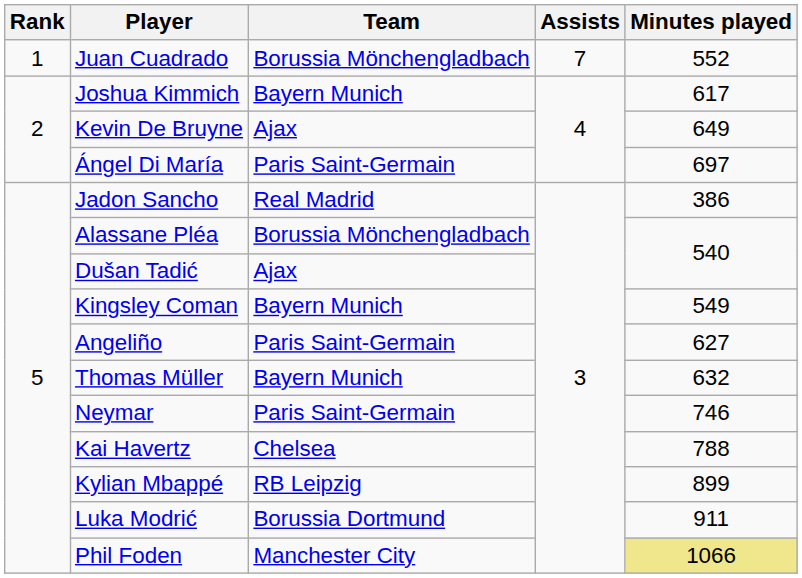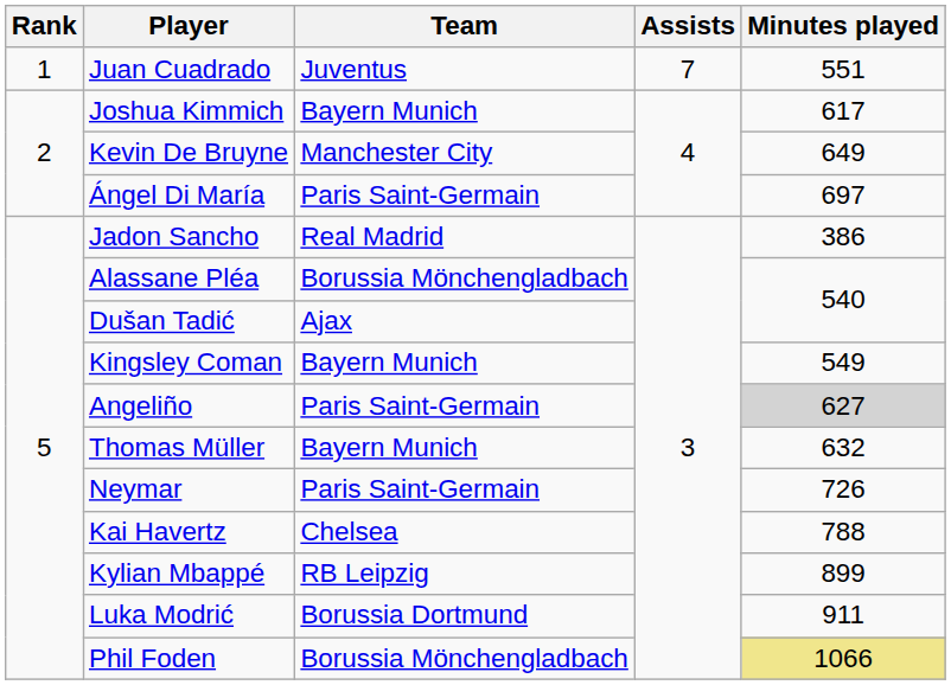Juan Cuadrado | Team: Borussia Mönchengladbach -> Juventus
Juan Cuadrado | Minutes played: 552 -> 551
Kevin De Bruyne | Team: Ajax -> Manchester City
Angeliño | Minutes played: no background -> lightgrey background
Neymar | Minutes played: 746 -> 726
Phil Foden | Team: Manchester City -> Borussia Mönchengladbach
